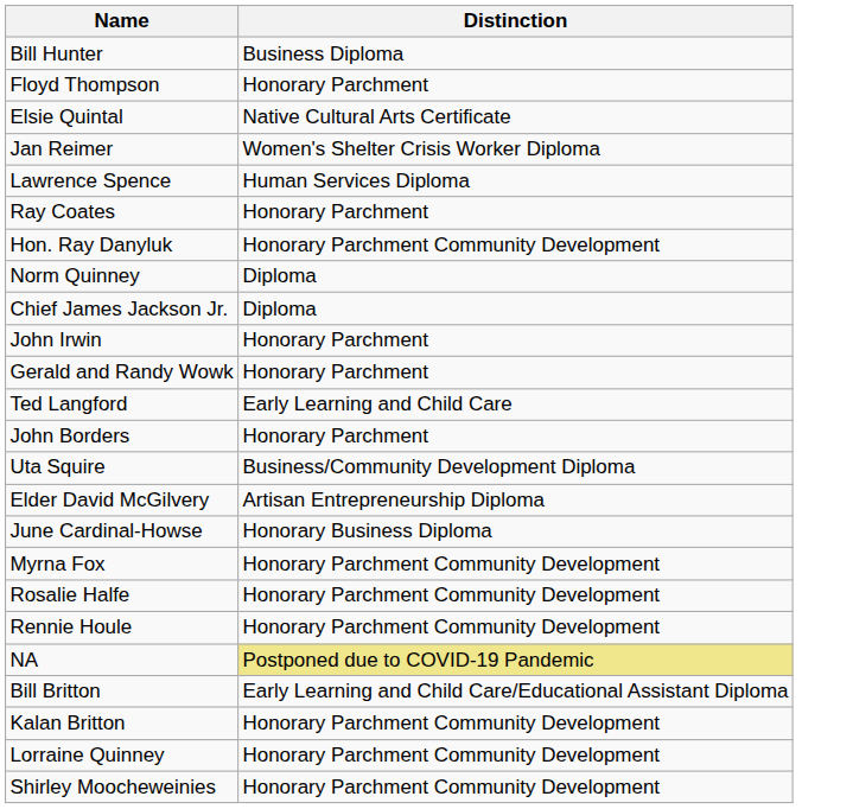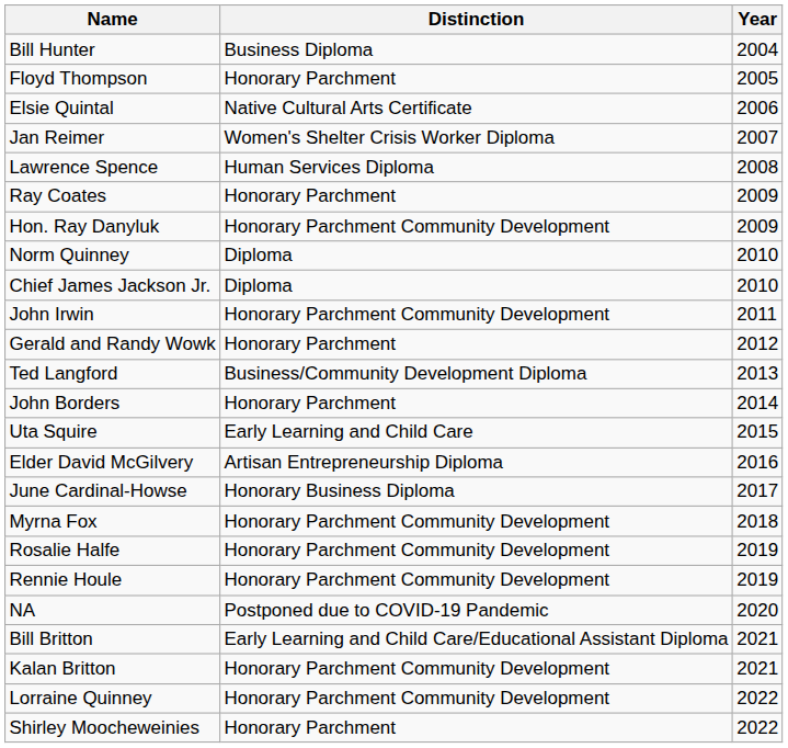+ column: Year | 2004 | 2005 | 2006 | 2007 | 2008 | 2009 | 2009 | 2010 | 2010 | 2011 | 2012 | 2013 | 2014 | 2015 | 2016 | 2017 | 2018 | 2019 | 2019 | 2020 | 2021 | 2021 | 2022 | 2022
John Irwin | Distinction: Honorary Parchment -> Honorary Parchment Community Development
Ted Langford | Distinction: Early Learning and Child Care -> Business/Community Development Diploma
Uta Squire | Distinction: Business/Community Development Diploma -> Early Learning and Child Care
NA | Distinction: khaki background -> no background
Shirley Moocheweinies | Distinction: Honorary Parchment Community Development -> Honorary Parchment
